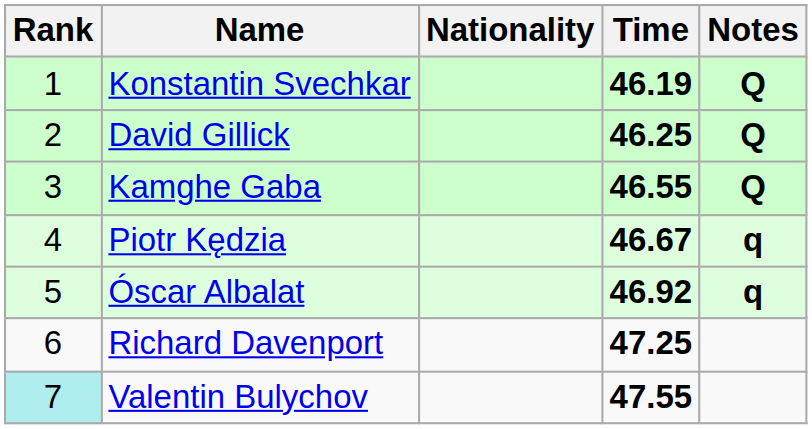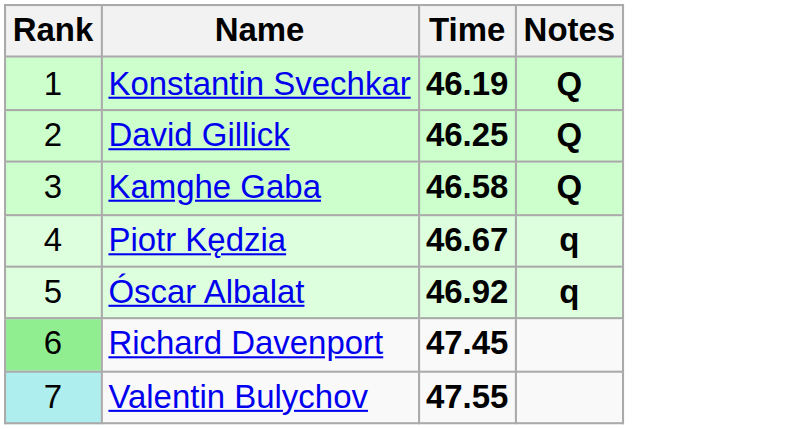- column: Nationality
Kamghe Gaba | Time: 46.55 -> 46.58
Richard Davenport | Rank: no background -> lightgreen background
Richard Davenport | Time: 47.25 -> 47.45
